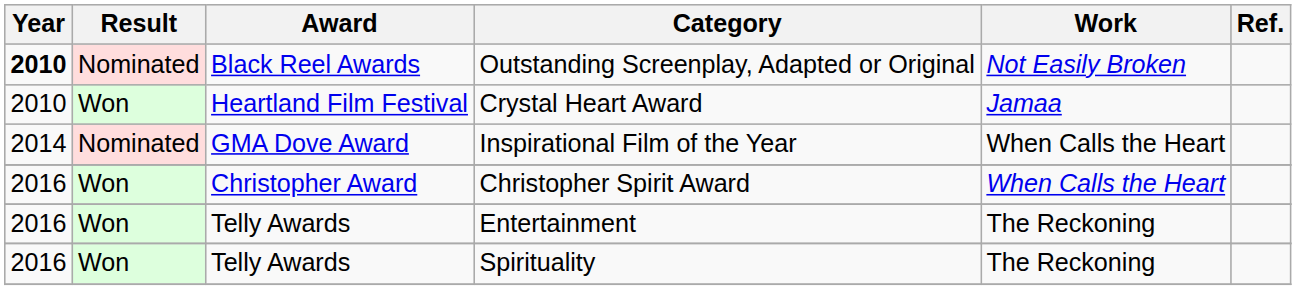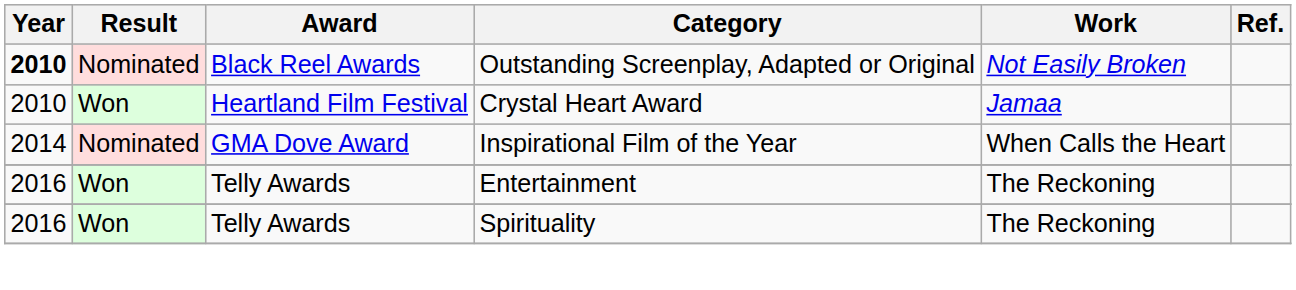- row: 2016 | Won | Christopher Award | Christopher Spirit Award | When Calls the Heart
